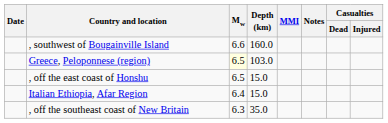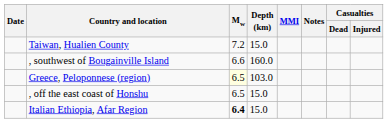+ row: Taiwan, Hualien County | 7.2 | 15.0
Italian Ethiopia, Afar Region | Mw: normal -> bold
- row: , off the southeast coast of New Britain | 6.3 | 35.0
